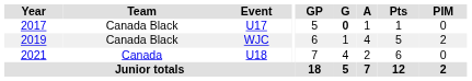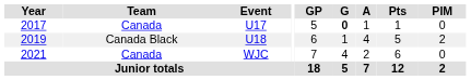2017 | Team: Canada Black -> Canada
2019 | Event: WJC -> U18
2021 | Event: U18 -> WJC
